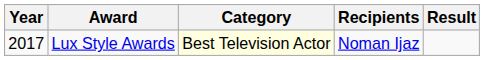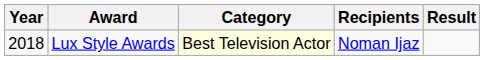Lux Style Awards | Year: 2017 -> 2018
